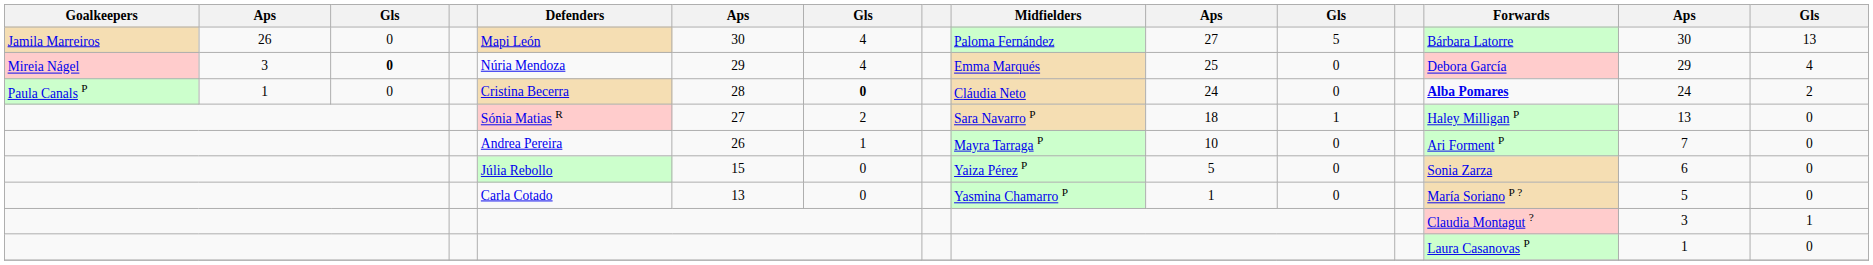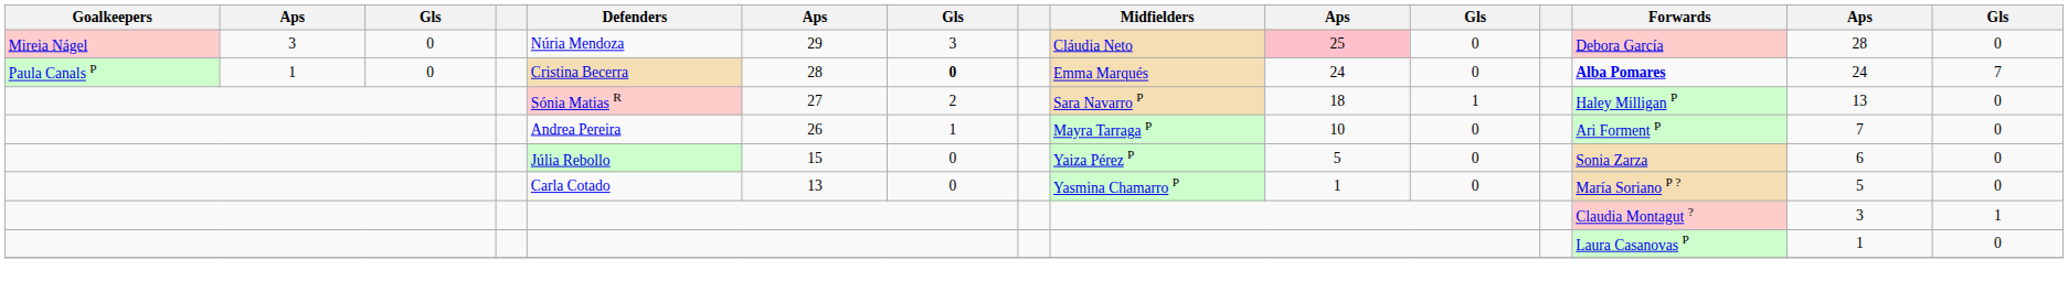- row: Jamila Marreiros | 26 | 0 | Mapi León | 30 | 4 | Paloma Fernández | 27 | 5 | Bárbara Latorre | 30 | 13
Mireia Nágel | column 3: bold -> normal
Mireia Nágel | column 7: 4 -> 3
Mireia Nágel | Midfielders: Emma Marqués -> Cláudia Neto
Mireia Nágel | column 10: no background -> pink background
Mireia Nágel | column 14: 29 -> 28
Mireia Nágel | column 15: 4 -> 0
Paula Canals P | Midfielders: Cláudia Neto -> Emma Marqués
Paula Canals P | column 15: 2 -> 7
